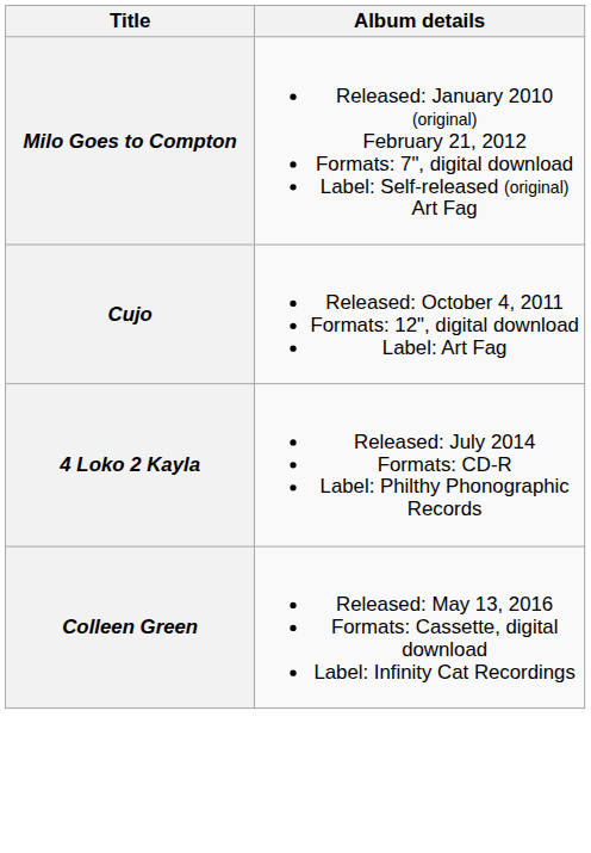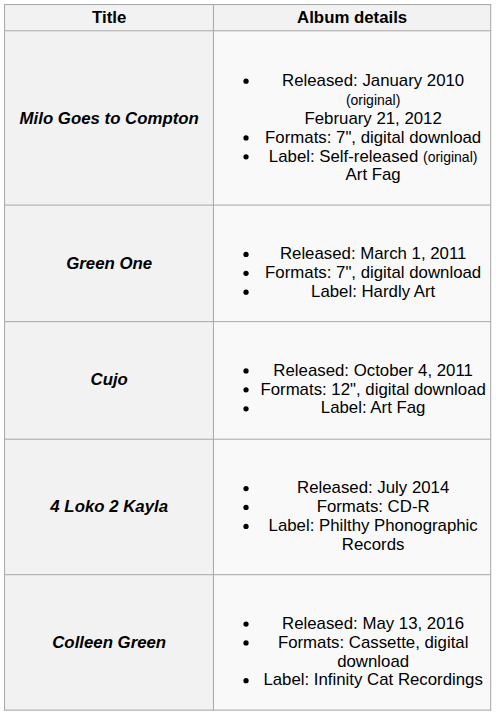+ row: Green One | Released: March 1, 2011 Formats: 7", digital download Label: Hardly Art
